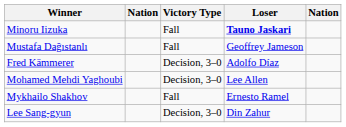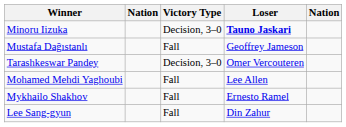Minoru Iizuka | Victory Type: Fall -> Decision, 3–0
- row: Fred Kämmerer | Decision, 3–0 | Adolfo Díaz
+ row: Tarashkeswar Pandey | Decision, 3–0 | Omer Vercouteren
Mohamed Mehdi Yaghoubi | Victory Type: Decision, 3–0 -> Fall
Lee Sang-gyun | Victory Type: Decision, 3–0 -> Fall
